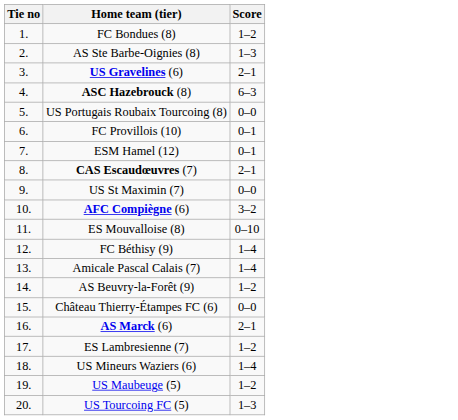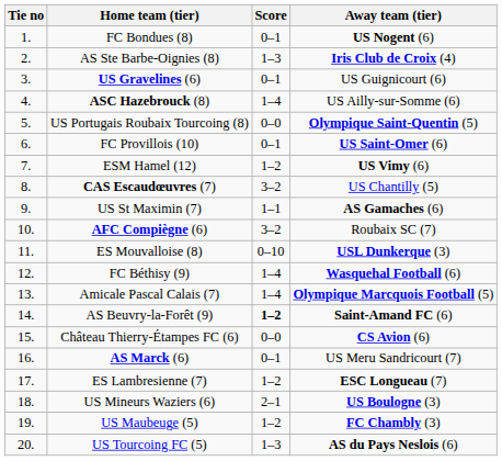+ column: Away team (tier) | US Nogent (6) | Iris Club de Croix (4) | US Guignicourt (6) | US Ailly-sur-Somme (6) | Olympique Saint-Quentin (5) | US Saint-Omer (6) | US Vimy (6) | US Chantilly (5) | AS Gamaches (6) | Roubaix SC (7) | USL Dunkerque (3) | Wasquehal Football (6) | Olympique Marcquois Football (5) | Saint-Amand FC (6) | CS Avion (6) | US Meru Sandricourt (7) | ESC Longueau (7) | US Boulogne (3) | FC Chambly (3) | AS du Pays Neslois (6)
FC Bondues (8) | Score: 1–2 -> 0–1
US Gravelines (6) | Score: 2–1 -> 0–1
ASC Hazebrouck (8) | Score: 6–3 -> 1–4
ESM Hamel (12) | Score: 0–1 -> 1–2
CAS Escaudœuvres (7) | Score: 2–1 -> 3–2
US St Maximin (7) | Score: 0–0 -> 1–1
AS Beuvry-la-Forêt (9) | Score: normal -> bold
AS Marck (6) | Score: 2–1 -> 0–1
US Mineurs Waziers (6) | Score: 1–4 -> 2–1
